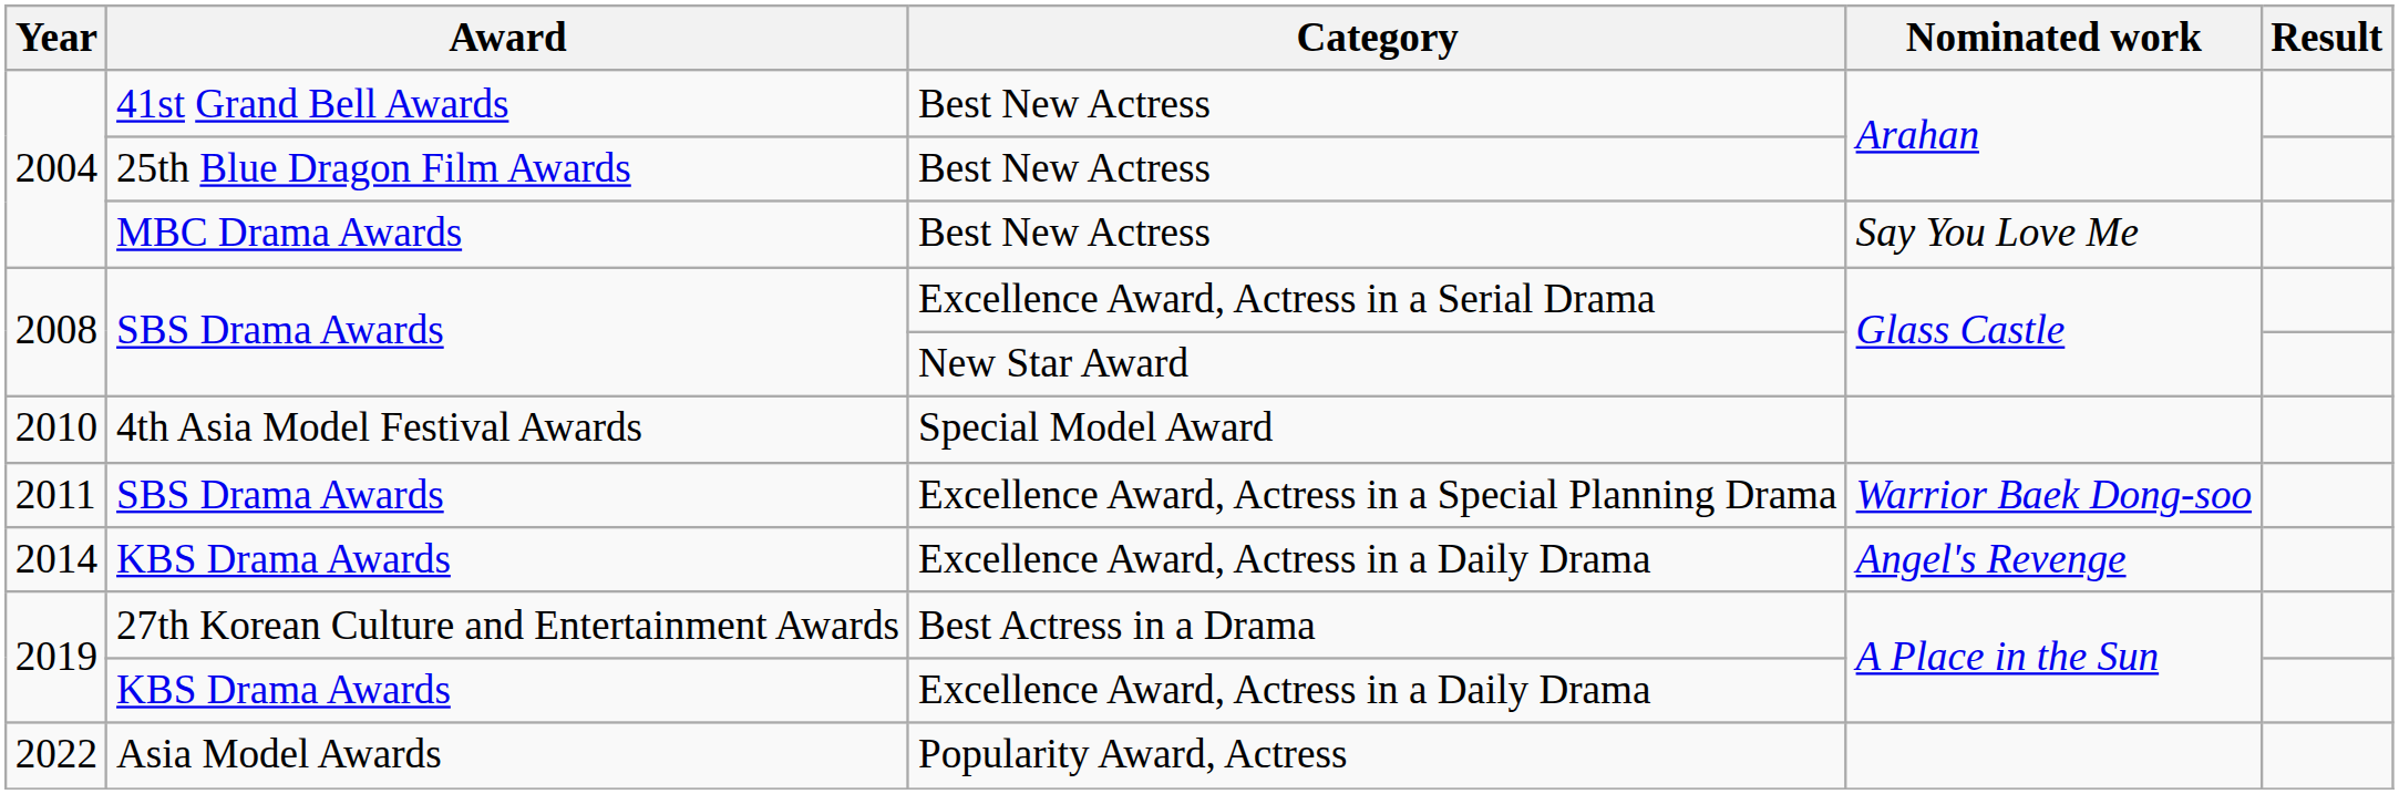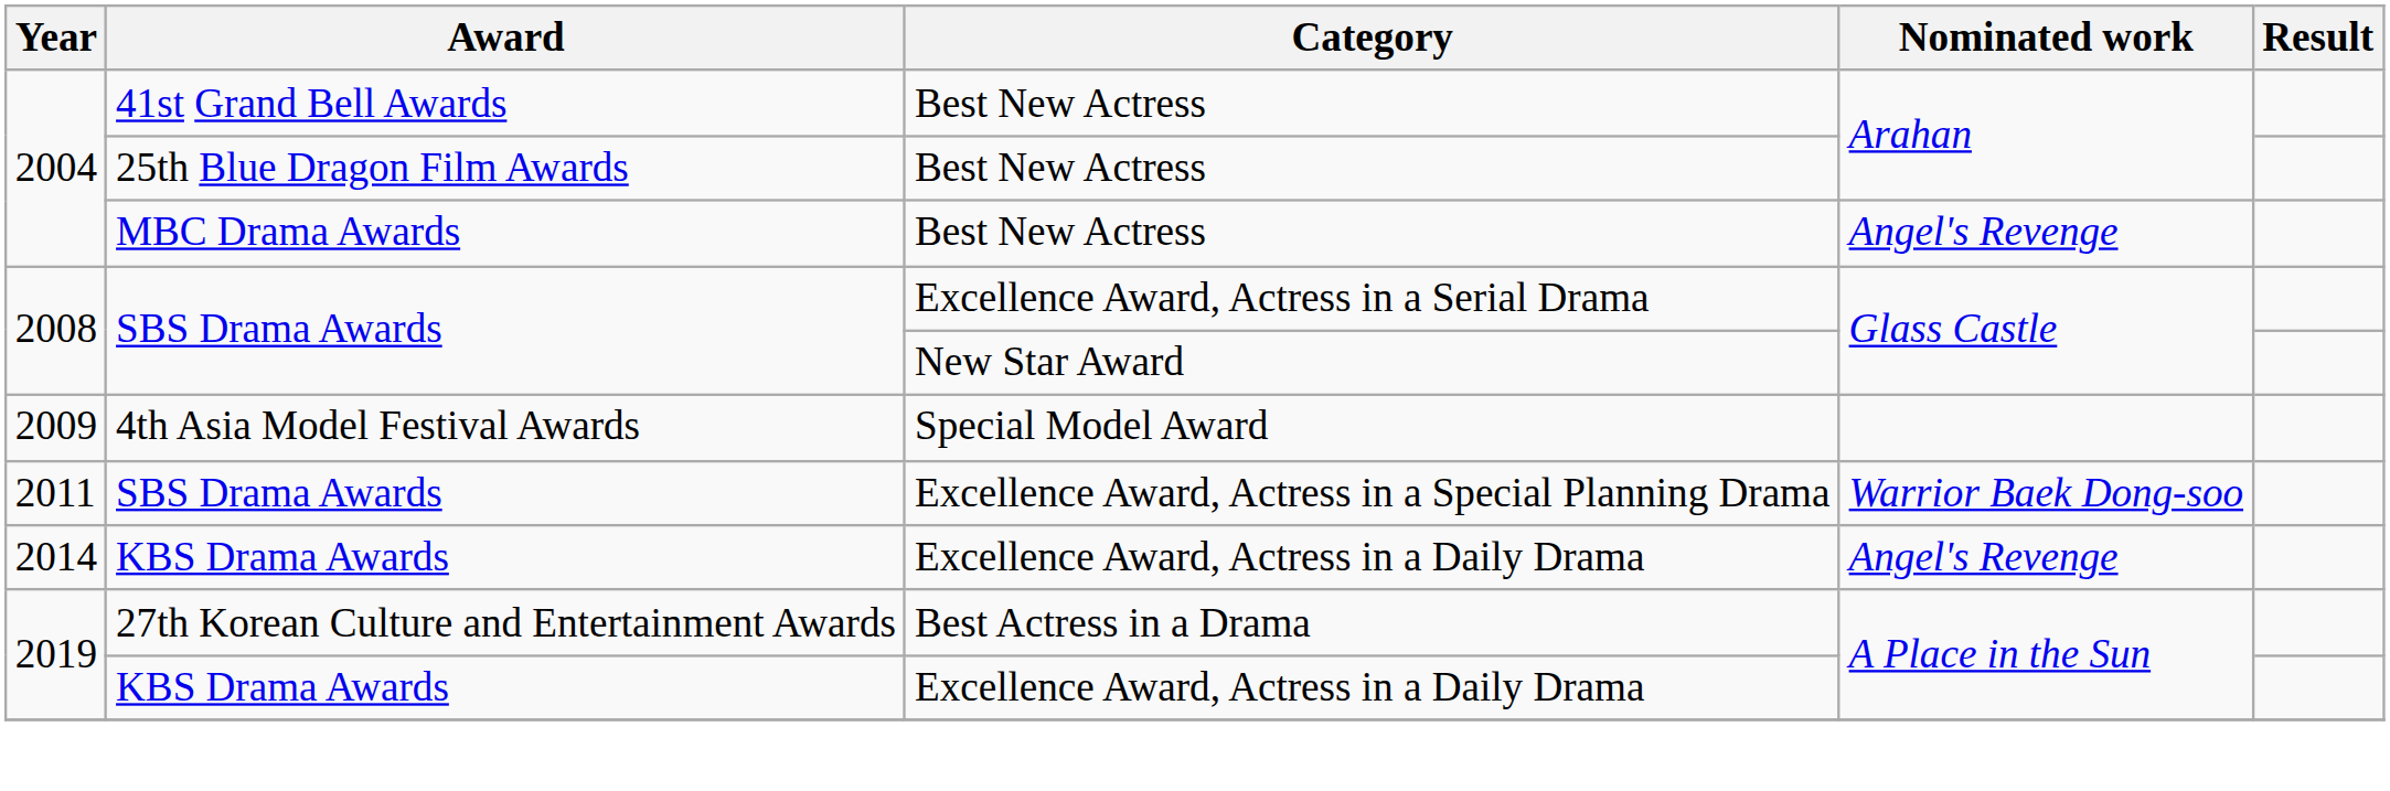MBC Drama Awards | Nominated work: Say You Love Me -> Angel's Revenge
4th Asia Model Festival Awards | Year: 2010 -> 2009
- row: 2022 | Asia Model Awards | Popularity Award, Actress
